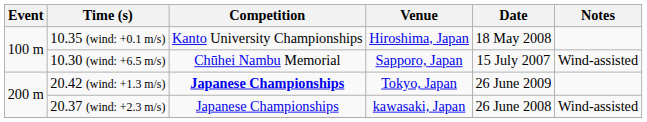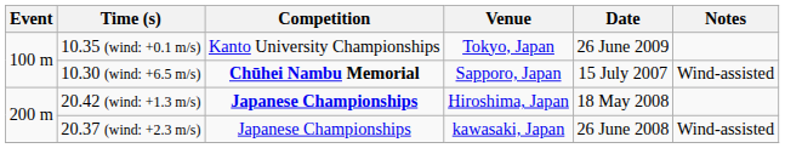10.35 (wind: +0.1 m/s) | Venue: Hiroshima, Japan -> Tokyo, Japan
10.35 (wind: +0.1 m/s) | Date: 18 May 2008 -> 26 June 2009
10.30 (wind: +6.5 m/s) | Competition: normal -> bold
20.42 (wind: +1.3 m/s) | Venue: Tokyo, Japan -> Hiroshima, Japan
20.42 (wind: +1.3 m/s) | Date: 26 June 2009 -> 18 May 2008
